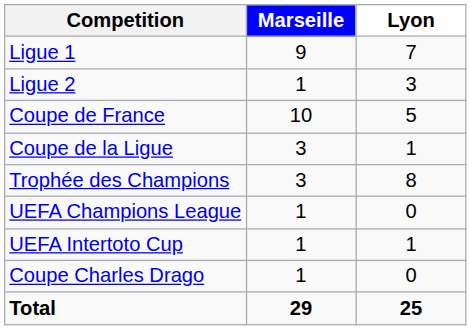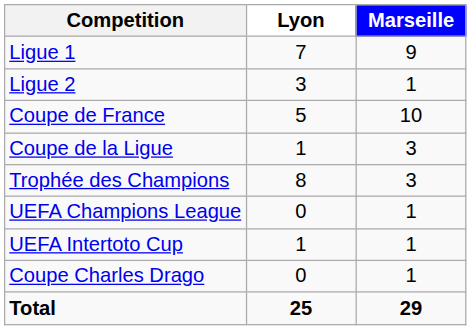columns swapped: Marseille <-> Lyon
